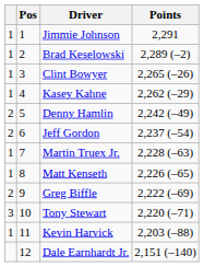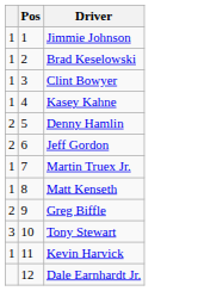- column: Points | 2,291 | 2,289 (–2) | 2,265 (–26) | 2,262 (–29) | 2,242 (–49) | 2,237 (–54) | 2,228 (–63) | 2,226 (–65) | 2,222 (–69) | 2,220 (–71) | 2,203 (–88) | 2,151 (–140)
